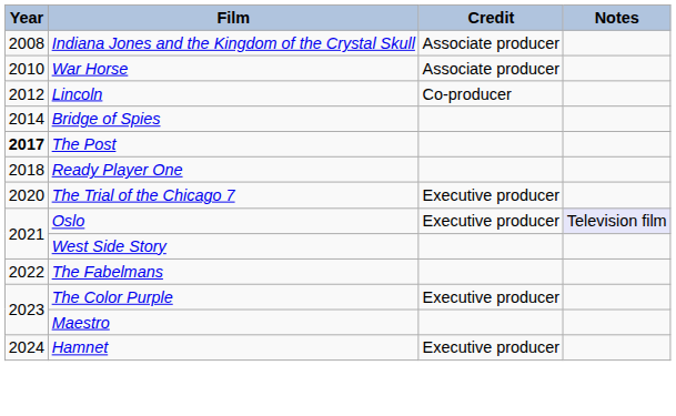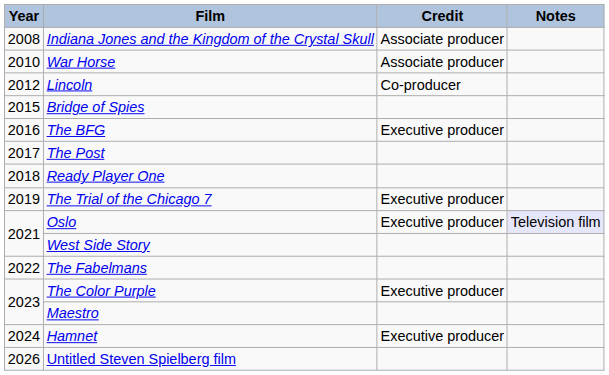Bridge of Spies | Year: 2014 -> 2015
+ row: 2016 | The BFG | Executive producer
The Post | Year: bold -> normal
The Trial of the Chicago 7 | Year: 2020 -> 2019
+ row: 2026 | Untitled Steven Spielberg film
